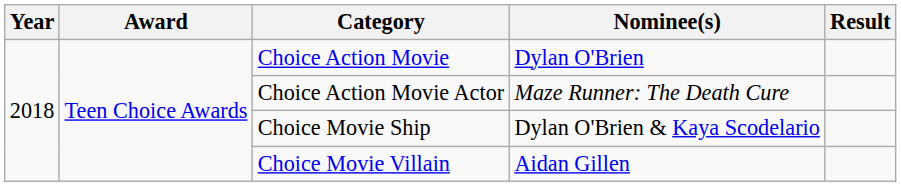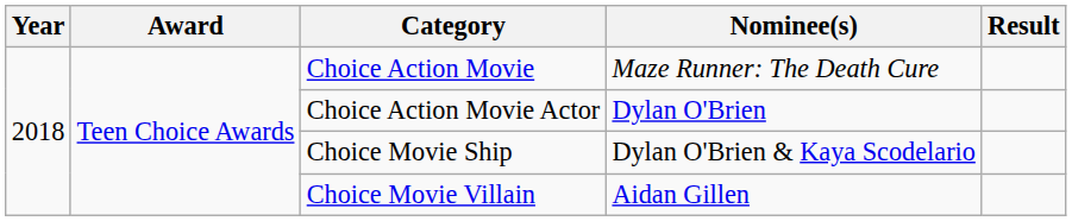Choice Action Movie | Nominee(s): Dylan O'Brien -> Maze Runner: The Death Cure
Choice Action Movie Actor | Nominee(s): Maze Runner: The Death Cure -> Dylan O'Brien
